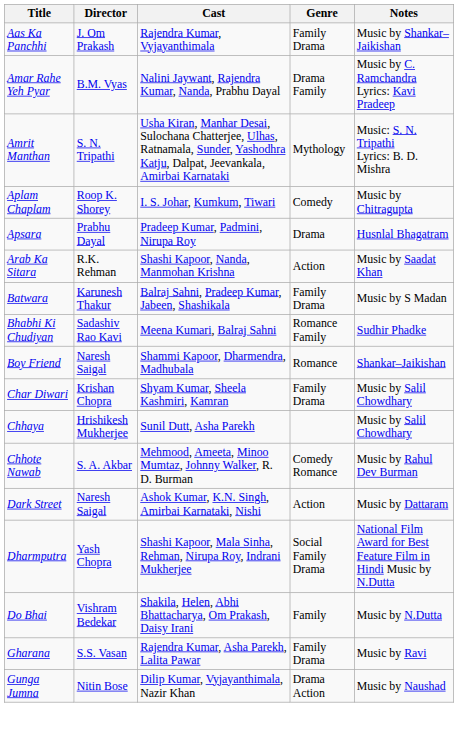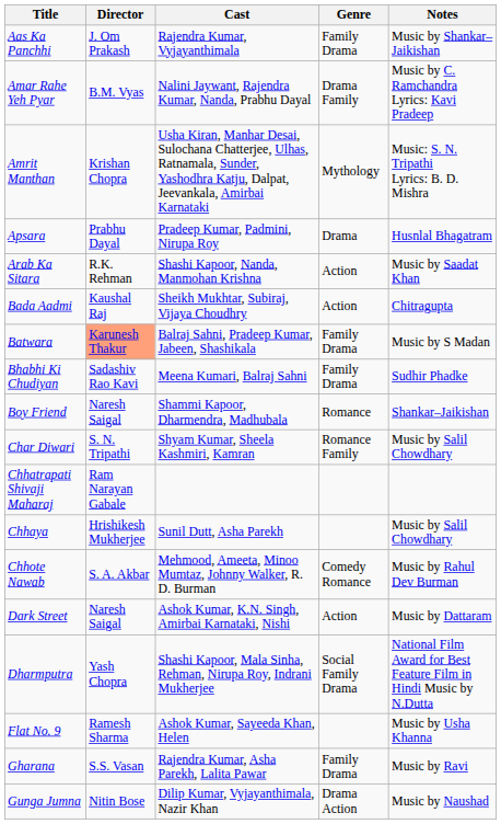Amrit Manthan | Director: S. N. Tripathi -> Krishan Chopra
- row: Aplam Chaplam | Roop K. Shorey | I. S. Johar, Kumkum, Tiwari | Comedy | Music by Chitragupta
+ row: Bada Aadmi | Kaushal Raj | Sheikh Mukhtar, Subiraj, Vijaya Choudhry | Action | Chitragupta
Batwara | Director: no background -> lightsalmon background
Bhabhi Ki Chudiyan | Genre: Romance Family -> Family Drama
Char Diwari | Director: Krishan Chopra -> S. N. Tripathi
Char Diwari | Genre: Family Drama -> Romance Family
+ row: Chhatrapati Shivaji Maharaj | Ram Narayan Gabale
- row: Do Bhai | Vishram Bedekar | Shakila, Helen, Abhi Bhattacharya, Om Prakash, Daisy Irani | Family | Music by N.Dutta
+ row: Flat No. 9 | Ramesh Sharma | Ashok Kumar, Sayeeda Khan, Helen | Music by Usha Khanna
